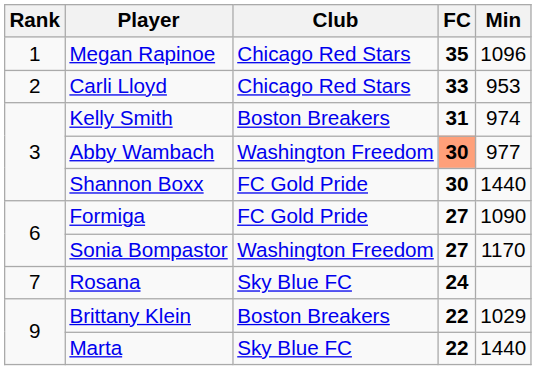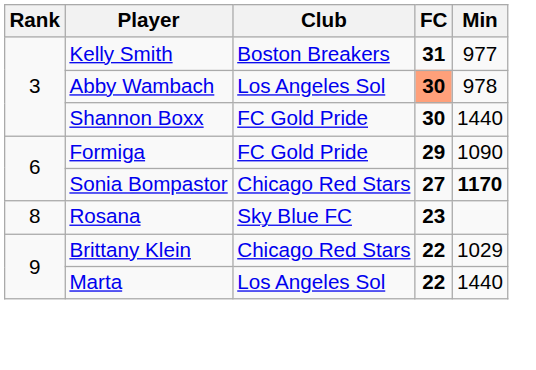- row: 1 | Megan Rapinoe | Chicago Red Stars | 35 | 1096
- row: 2 | Carli Lloyd | Chicago Red Stars | 33 | 953
Kelly Smith | Min: 974 -> 977
Abby Wambach | Club: Washington Freedom -> Los Angeles Sol
Abby Wambach | Min: 977 -> 978
Formiga | FC: 27 -> 29
Sonia Bompastor | Club: Washington Freedom -> Chicago Red Stars
Sonia Bompastor | Min: normal -> bold
Rosana | Rank: 7 -> 8
Rosana | FC: 24 -> 23
Brittany Klein | Club: Boston Breakers -> Chicago Red Stars
Marta | Club: Sky Blue FC -> Los Angeles Sol
